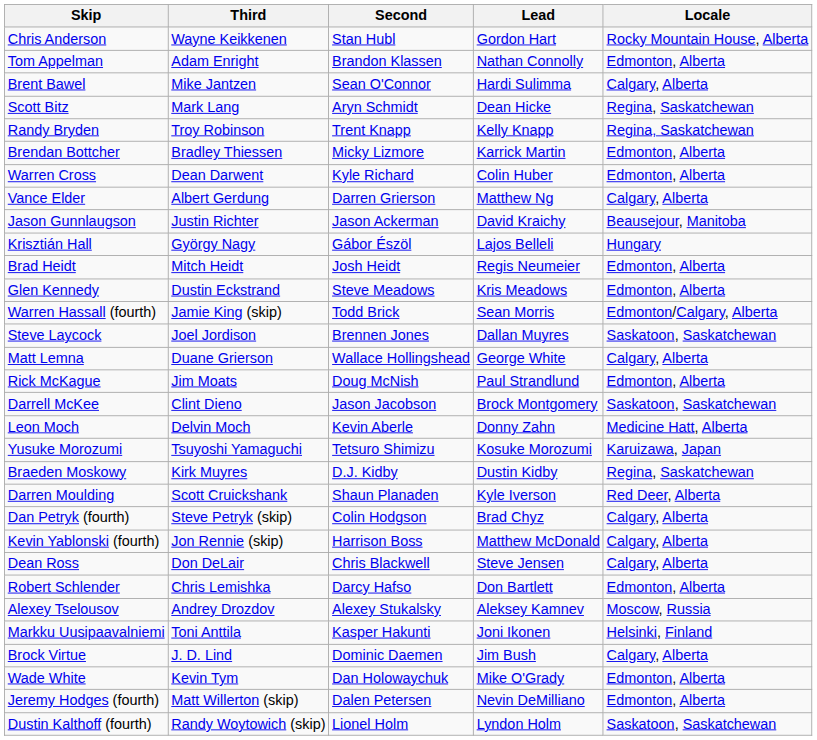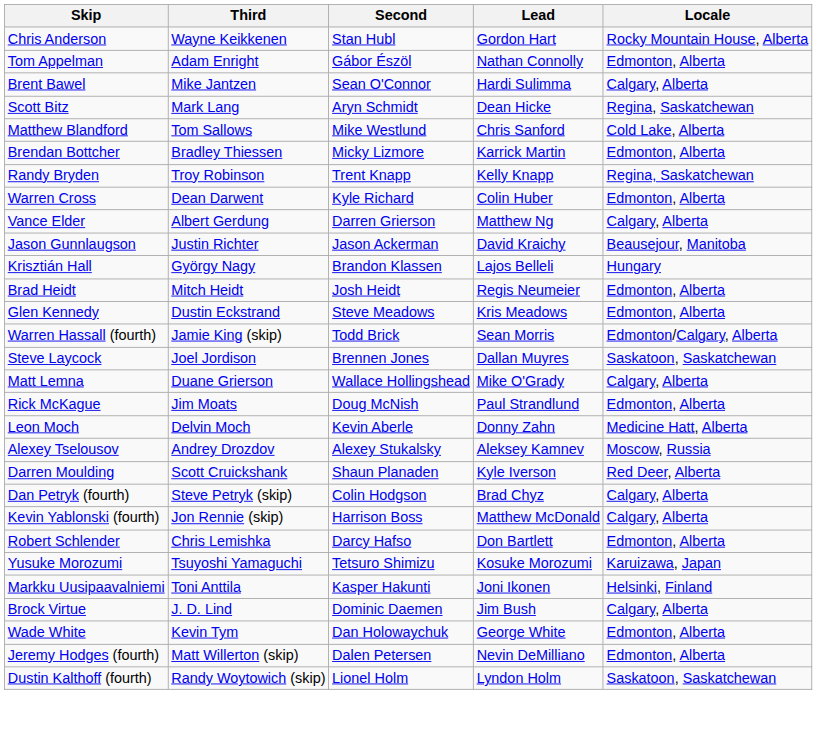Tom Appelman | Second: Brandon Klassen -> Gábor Észöl
+ row: Matthew Blandford | Tom Sallows | Mike Westlund | Chris Sanford | Cold Lake, Alberta
rows swapped: Brendan Bottcher <-> Randy Bryden
Krisztián Hall | Second: Gábor Észöl -> Brandon Klassen
Matt Lemna | Lead: George White -> Mike O'Grady
- row: Darrell McKee | Clint Dieno | Jason Jacobson | Brock Montgomery | Saskatoon, Saskatchewan
rows swapped: Yusuke Morozumi <-> Alexey Tselousov
- row: Braeden Moskowy | Kirk Muyres | D.J. Kidby | Dustin Kidby | Regina, Saskatchewan
- row: Dean Ross | Don DeLair | Chris Blackwell | Steve Jensen | Calgary, Alberta
Wade White | Lead: Mike O'Grady -> George White
